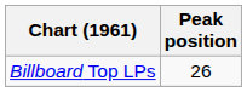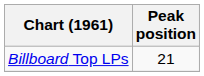Billboard Top LPs | Peak position: 26 -> 21
